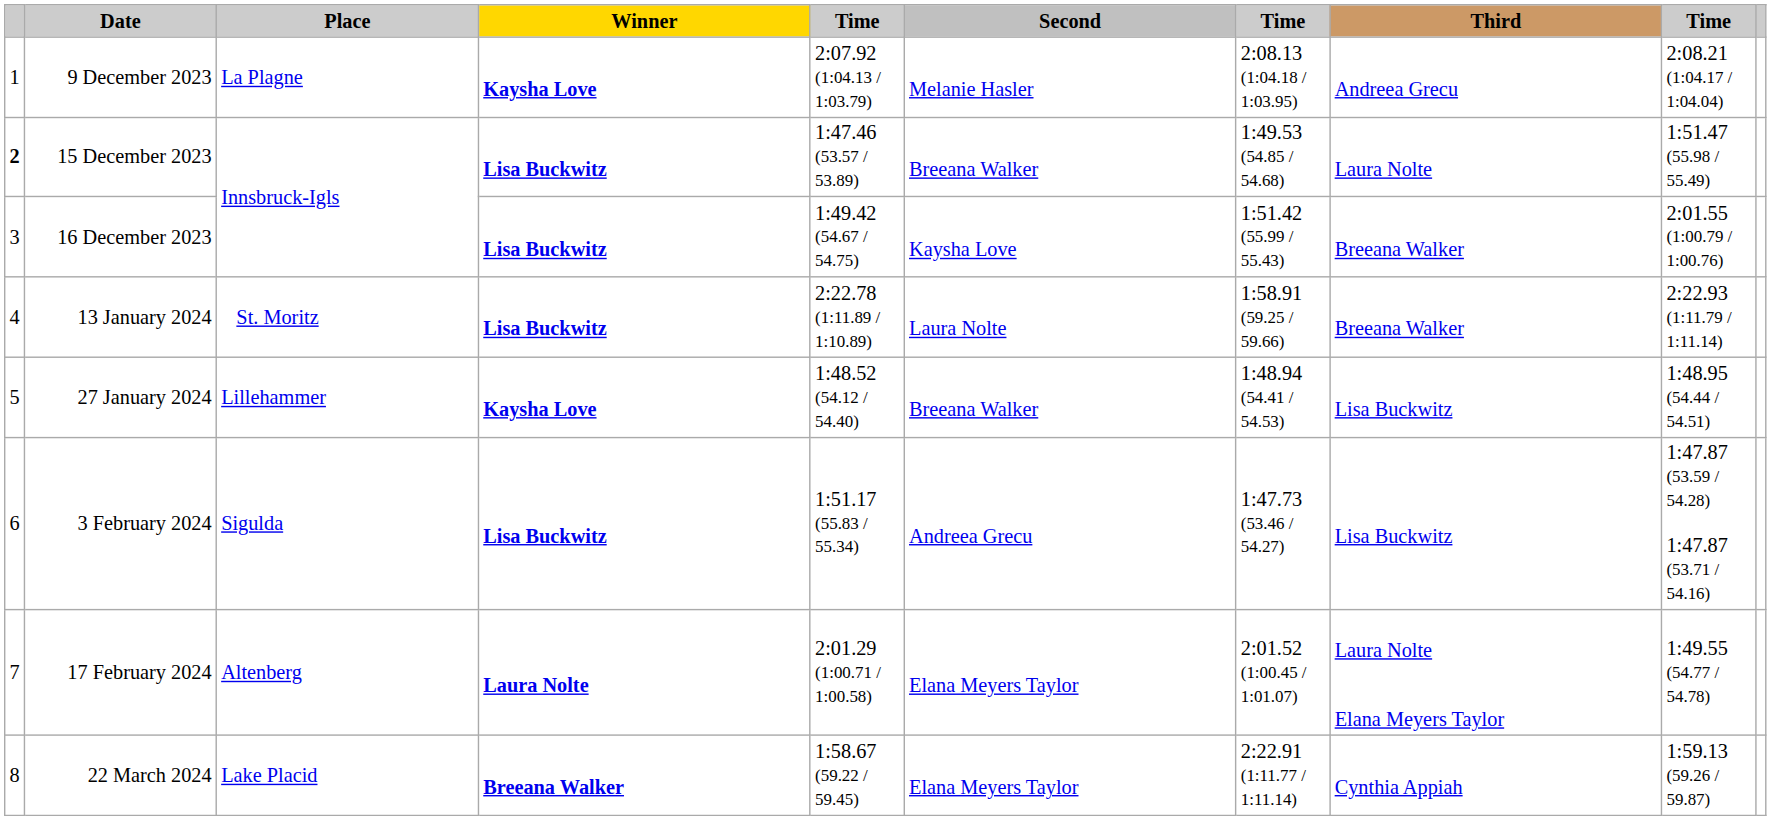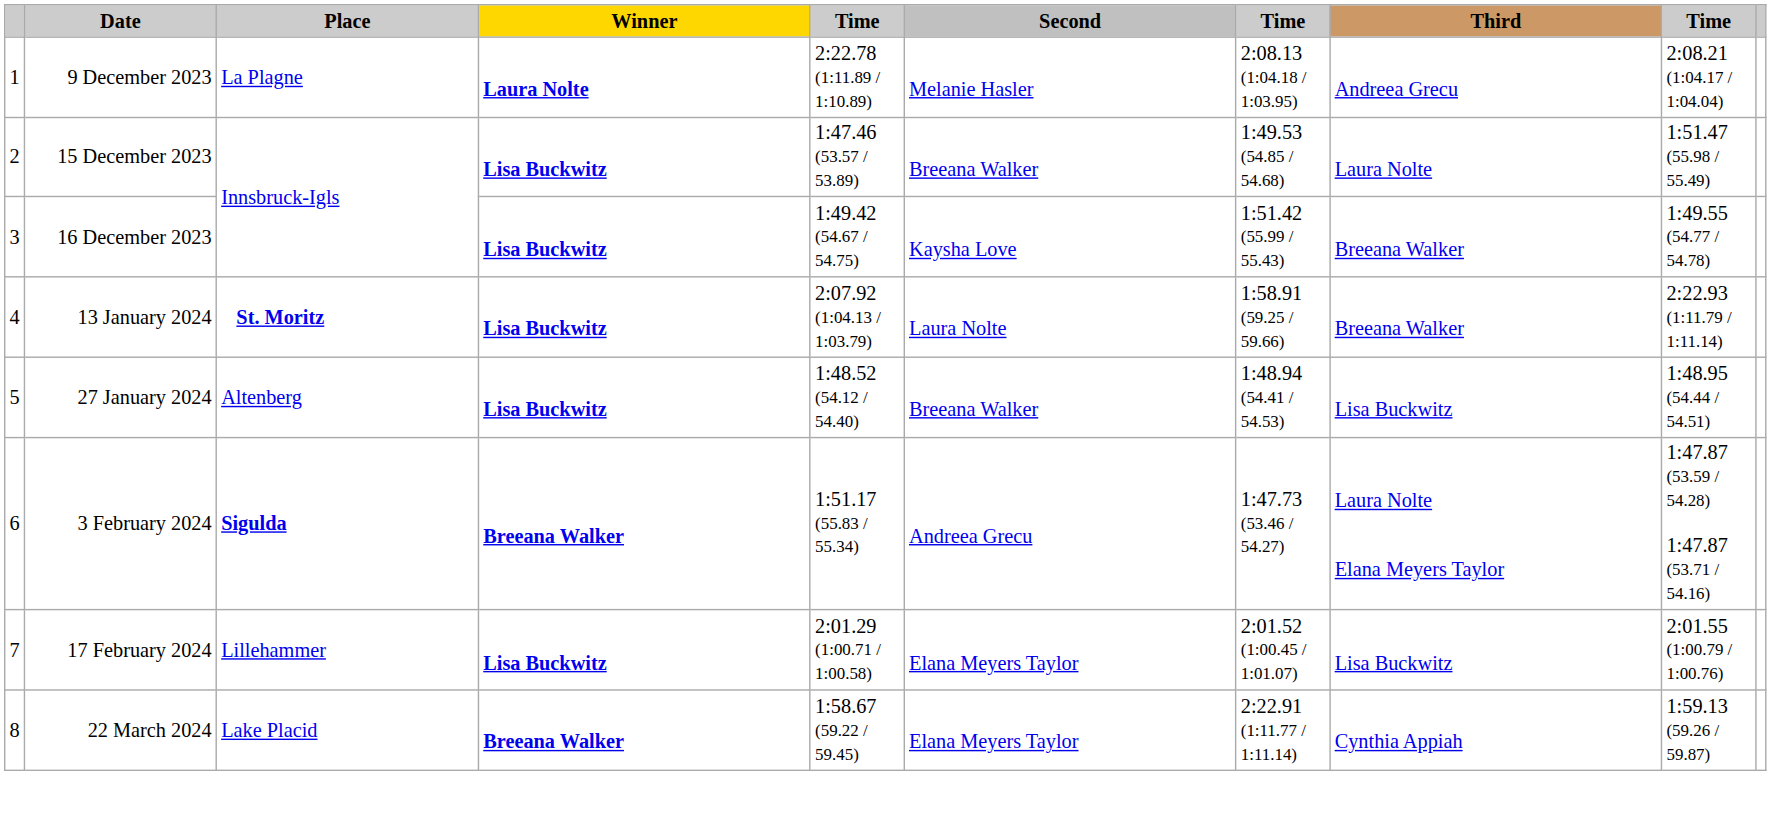9 December 2023 | Winner: Kaysha Love -> Laura Nolte
9 December 2023 | column 5: 2:07.92 (1:04.13 / 1:03.79) -> 2:22.78 (1:11.89 / 1:10.89)
15 December 2023 | column 1: bold -> normal
16 December 2023 | column 9: 2:01.55 (1:00.79 / 1:00.76) -> 1:49.55 (54.77 / 54.78)
13 January 2024 | Place: normal -> bold
13 January 2024 | column 5: 2:22.78 (1:11.89 / 1:10.89) -> 2:07.92 (1:04.13 / 1:03.79)
27 January 2024 | Place: Lillehammer -> Altenberg
27 January 2024 | Winner: Kaysha Love -> Lisa Buckwitz
3 February 2024 | Place: normal -> bold
3 February 2024 | Winner: Lisa Buckwitz -> Breeana Walker
3 February 2024 | Third: Lisa Buckwitz -> Laura Nolte Elana Meyers Taylor
17 February 2024 | Place: Altenberg -> Lillehammer
17 February 2024 | Winner: Laura Nolte -> Lisa Buckwitz
17 February 2024 | Third: Laura Nolte Elana Meyers Taylor -> Lisa Buckwitz
17 February 2024 | column 9: 1:49.55 (54.77 / 54.78) -> 2:01.55 (1:00.79 / 1:00.76)
